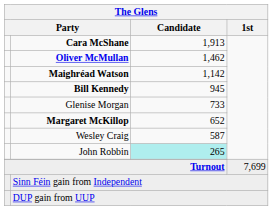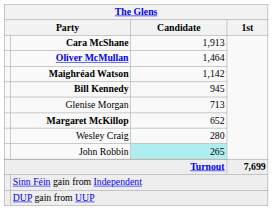Oliver McMullan | The Glens / Candidate: 1,462 -> 1,464
Glenise Morgan | The Glens / Candidate: 733 -> 713
Wesley Craig | The Glens / Candidate: 587 -> 280
Turnout | The Glens / 1st: normal -> bold
